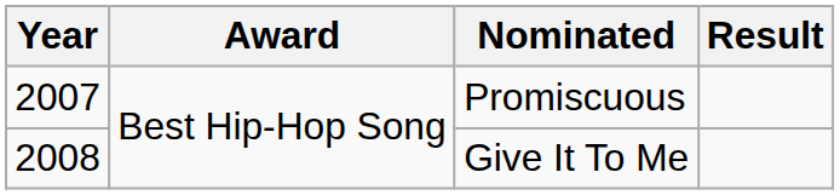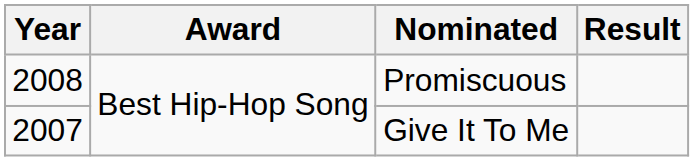Promiscuous | Year: 2007 -> 2008
Give It To Me | Year: 2008 -> 2007
